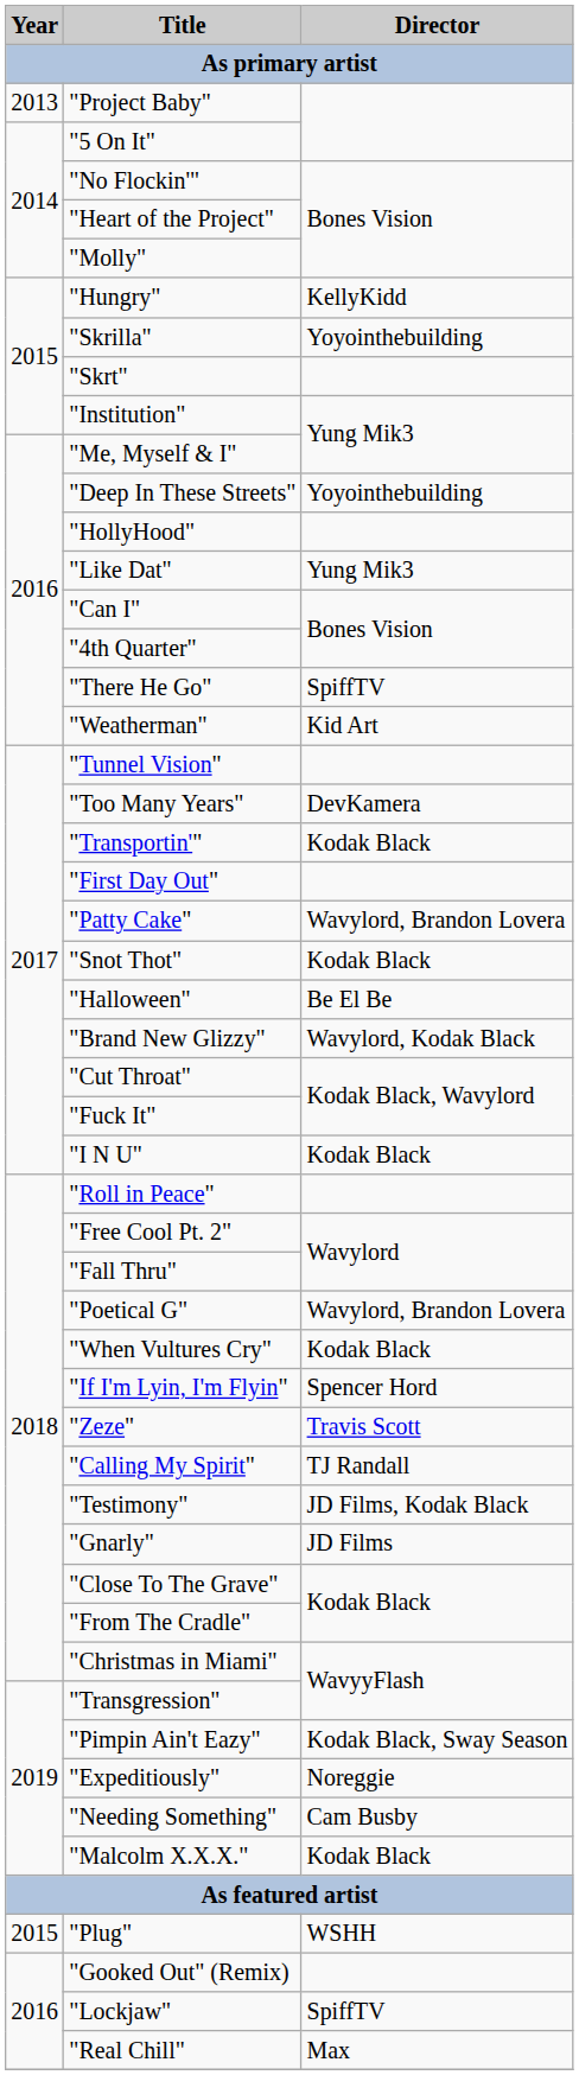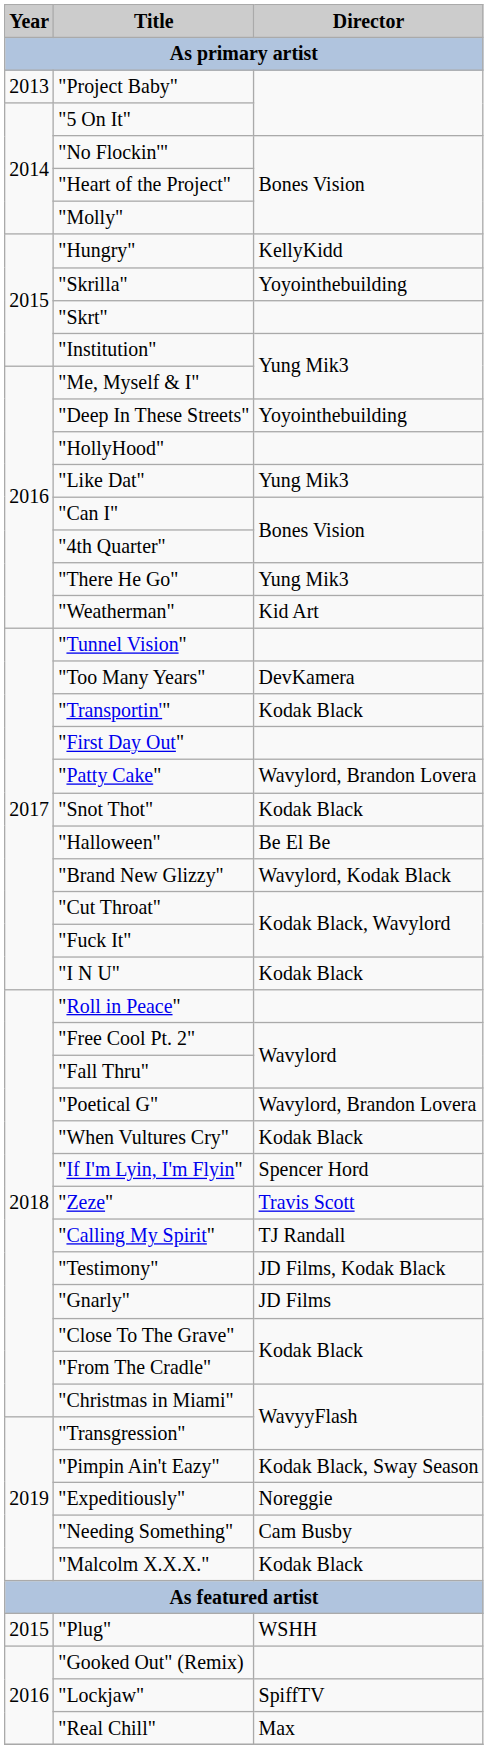"There He Go" | Director: SpiffTV -> Yung Mik3
